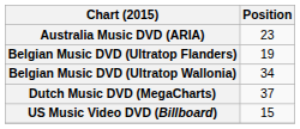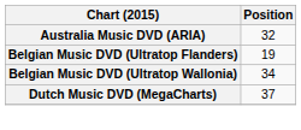Australia Music DVD (ARIA) | Position: 23 -> 32
- row: US Music Video DVD (Billboard) | 15
